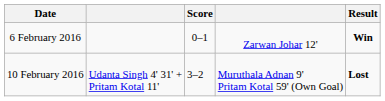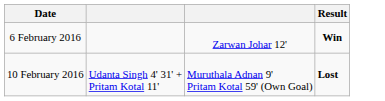- column: Score | 0–1 | 3–2
